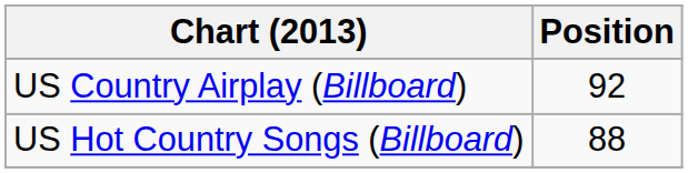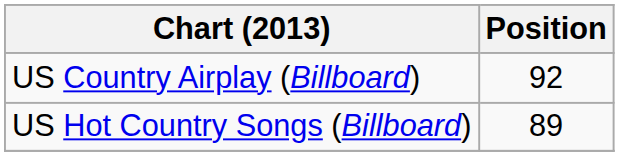US Hot Country Songs (Billboard) | Position: 88 -> 89
